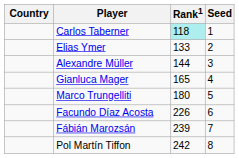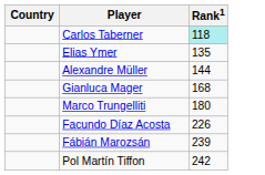- column: Seed | 1 | 2 | 3 | 4 | 5 | 6 | 7 | 8
Elias Ymer | Rank1: 133 -> 135
Gianluca Mager | Rank1: 165 -> 168
